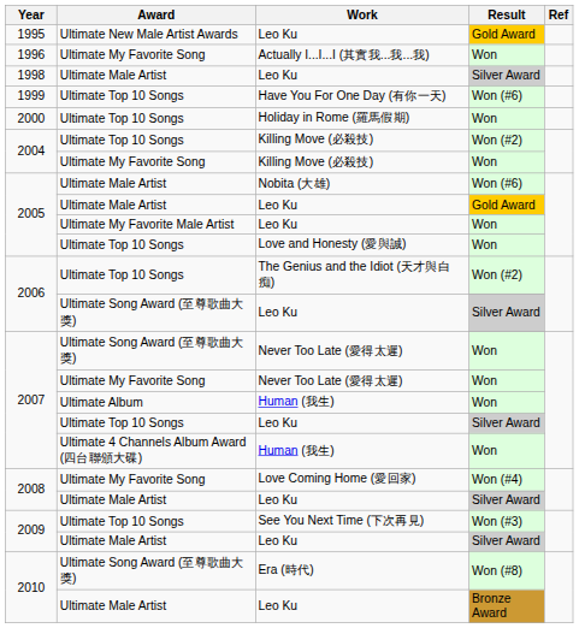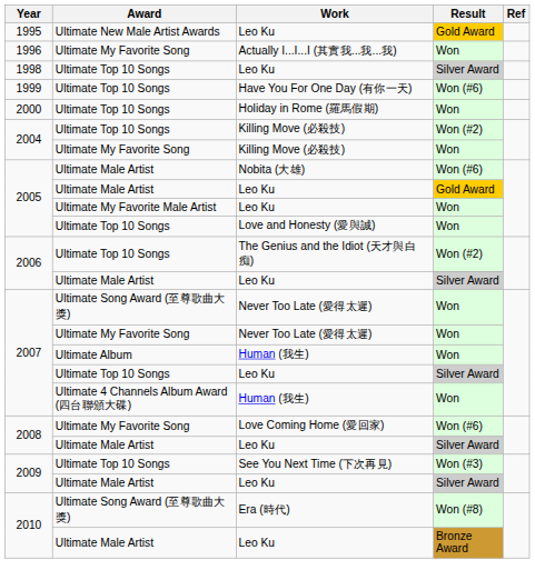1998 / Leo Ku | Award: Ultimate Male Artist -> Ultimate Top 10 Songs
2006 / Leo Ku | Award: Ultimate Song Award (至尊歌曲大獎) -> Ultimate Male Artist
Love Coming Home (愛回家) | Result: Won (#4) -> Won (#6)
